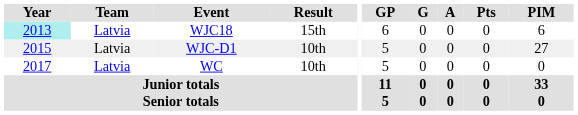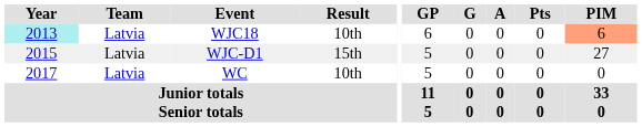WJC18 | Result: 15th -> 10th
WJC18 | PIM: no background -> lightsalmon background
WJC-D1 | Result: 10th -> 15th
